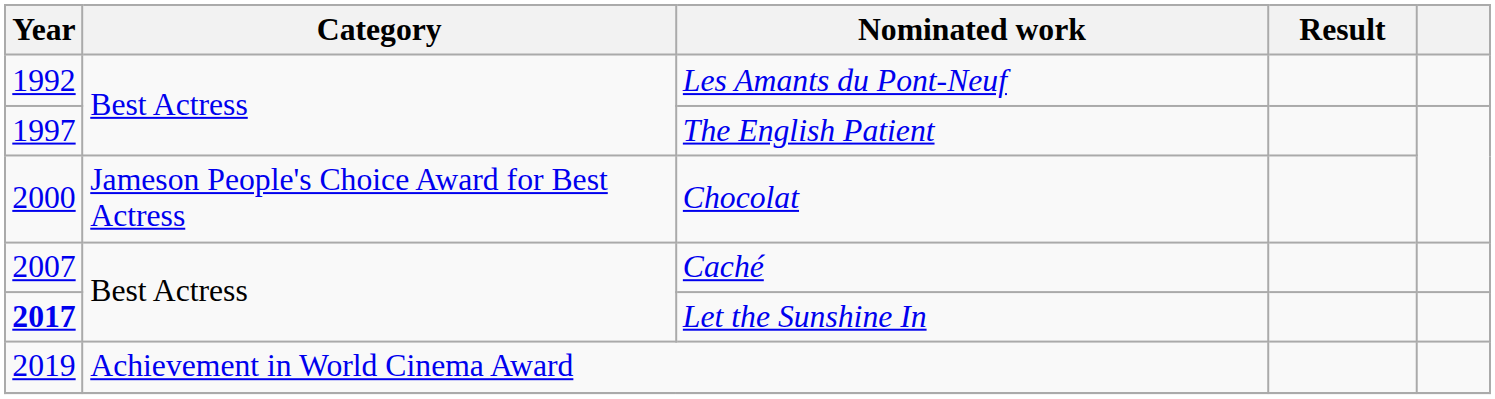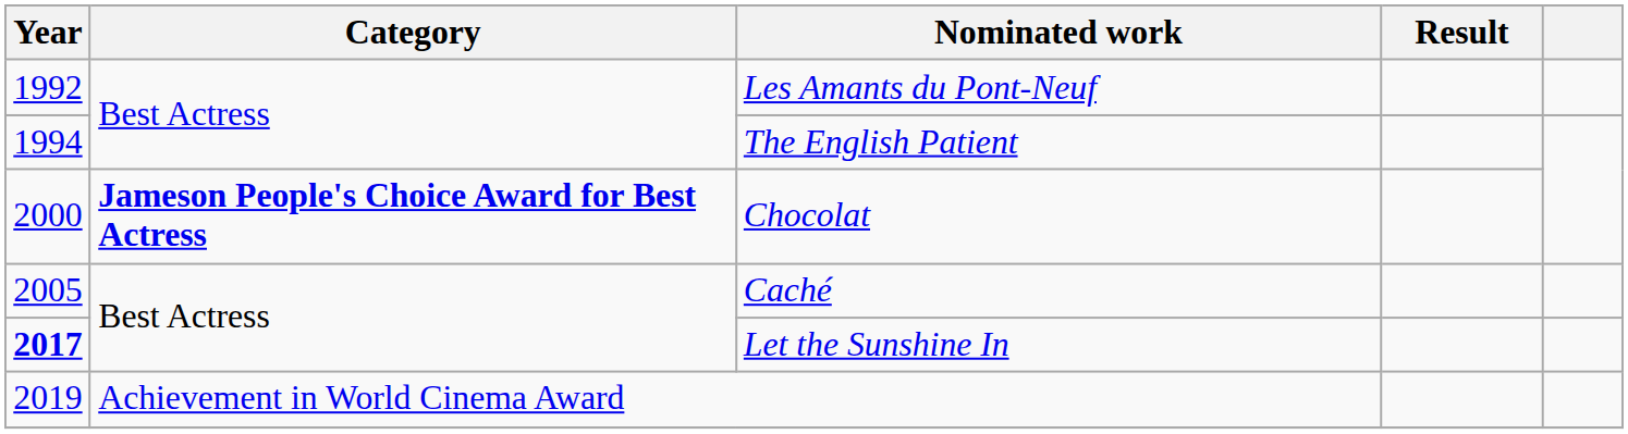The English Patient | Year: 1997 -> 1994
Chocolat | Category: normal -> bold
Caché | Year: 2007 -> 2005
